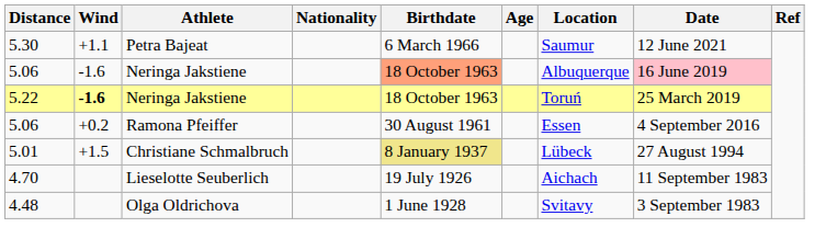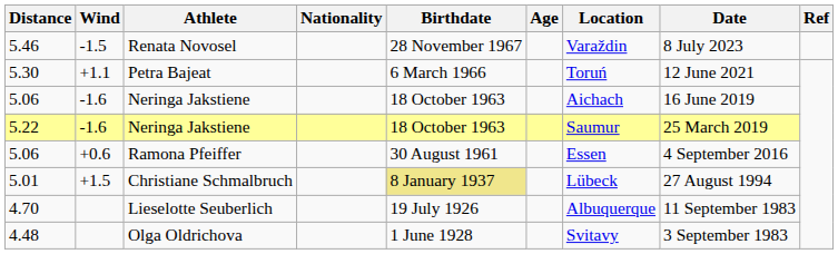+ row: 5.46 | -1.5 | Renata Novosel | 28 November 1967 | Varaždin | 8 July 2023
5.30 | Location: Saumur -> Toruń
5.06 / Neringa Jakstiene | Birthdate: lightsalmon background -> no background
5.06 / Neringa Jakstiene | Location: Albuquerque -> Aichach
5.06 / Neringa Jakstiene | Date: pink background -> no background
5.22 | Wind: bold -> normal
5.22 | Location: Toruń -> Saumur
5.06 / Ramona Pfeiffer | Wind: +0.2 -> +0.6
4.70 | Location: Aichach -> Albuquerque
